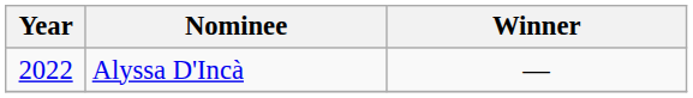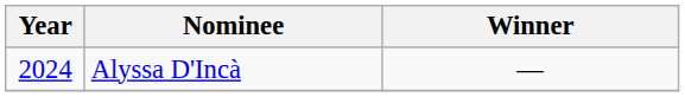Alyssa D'Incà | Year: 2022 -> 2024
